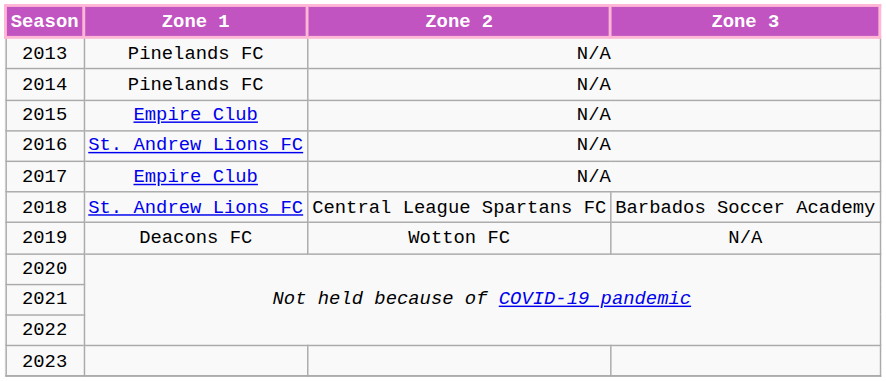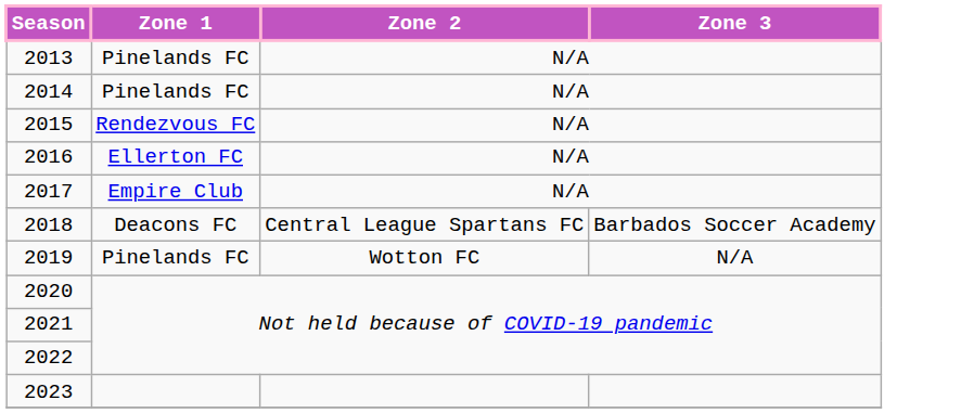2015 | Zone 1: Empire Club -> Rendezvous FC
2016 | Zone 1: St. Andrew Lions FC -> Ellerton FC
2018 | Zone 1: St. Andrew Lions FC -> Deacons FC
2019 | Zone 1: Deacons FC -> Pinelands FC
